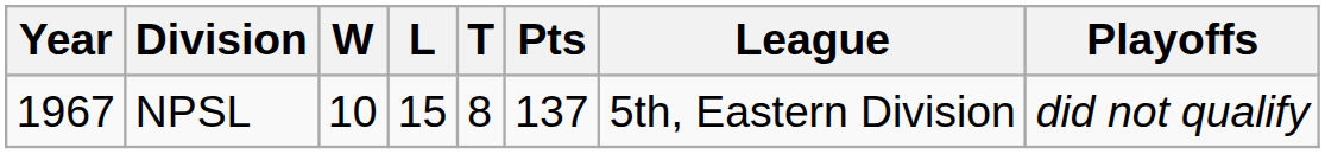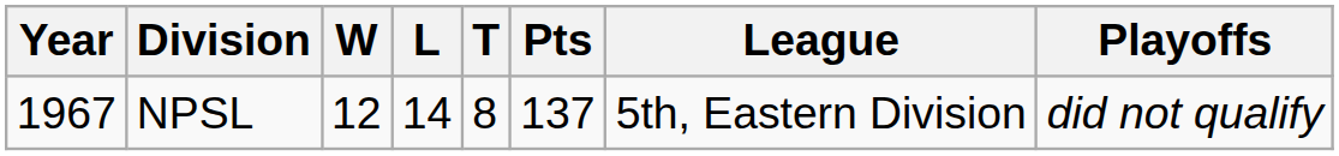NPSL | W: 10 -> 12
NPSL | L: 15 -> 14
